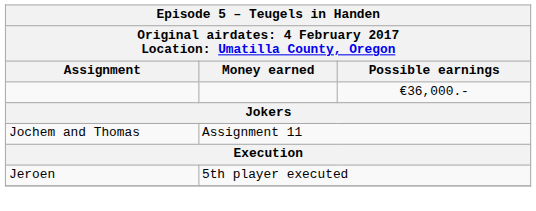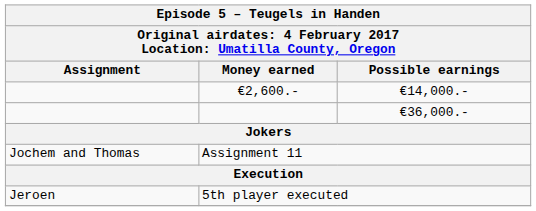+ row: €2,600.- | €14,000.-
